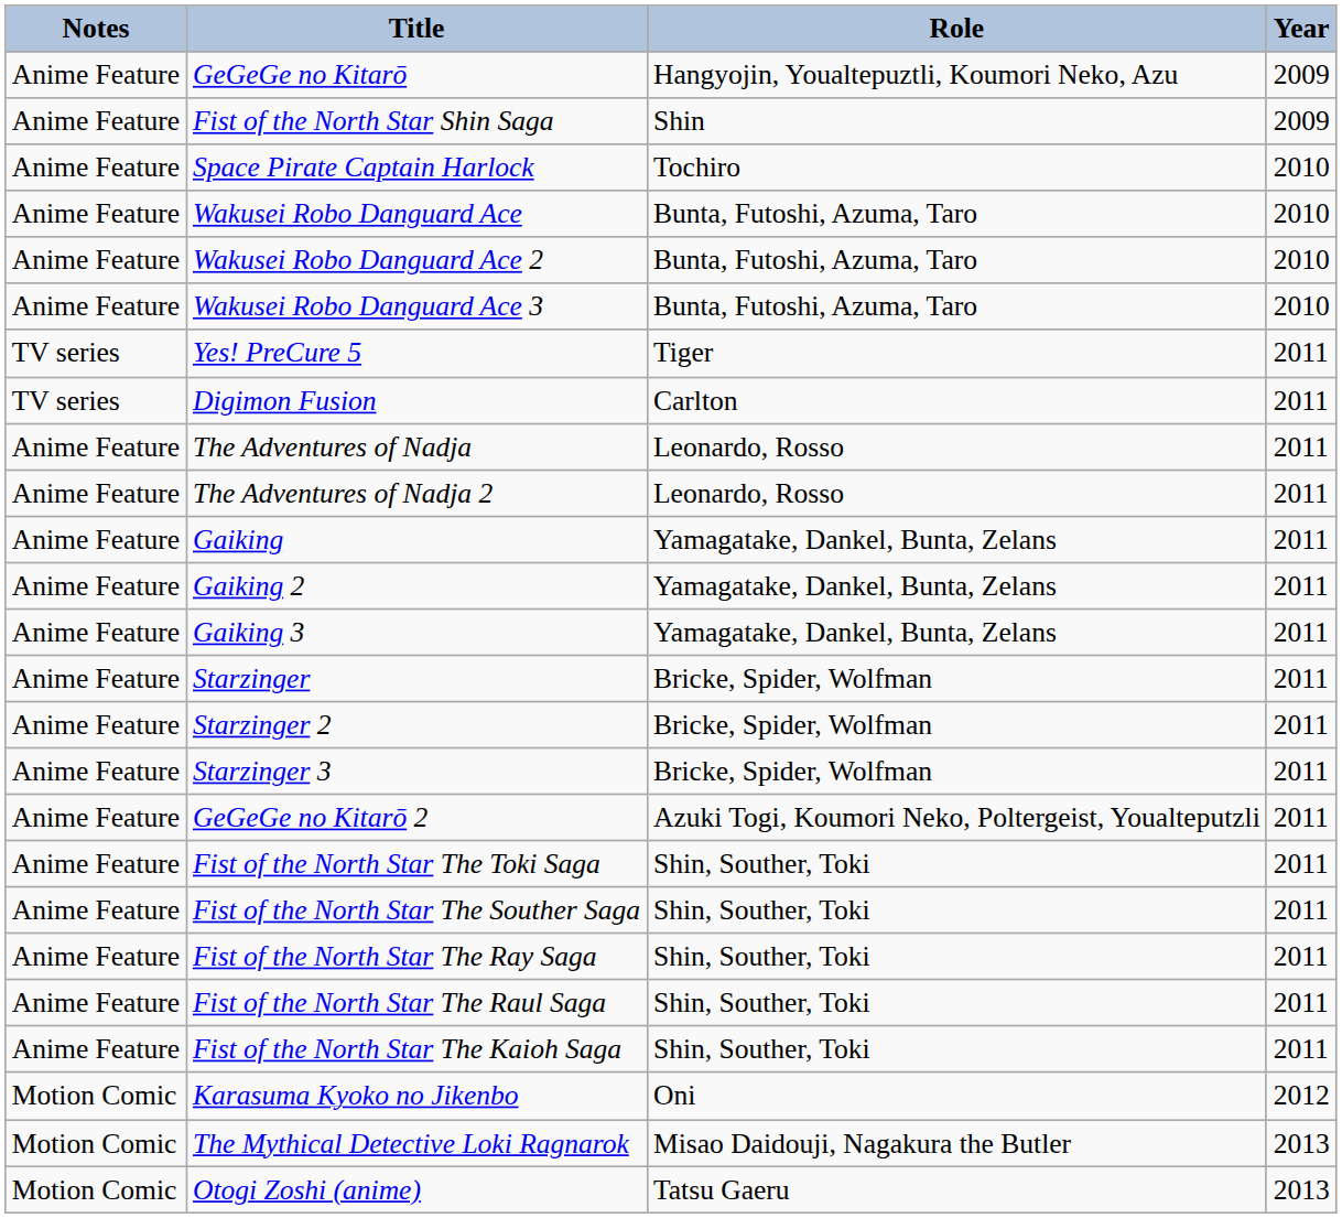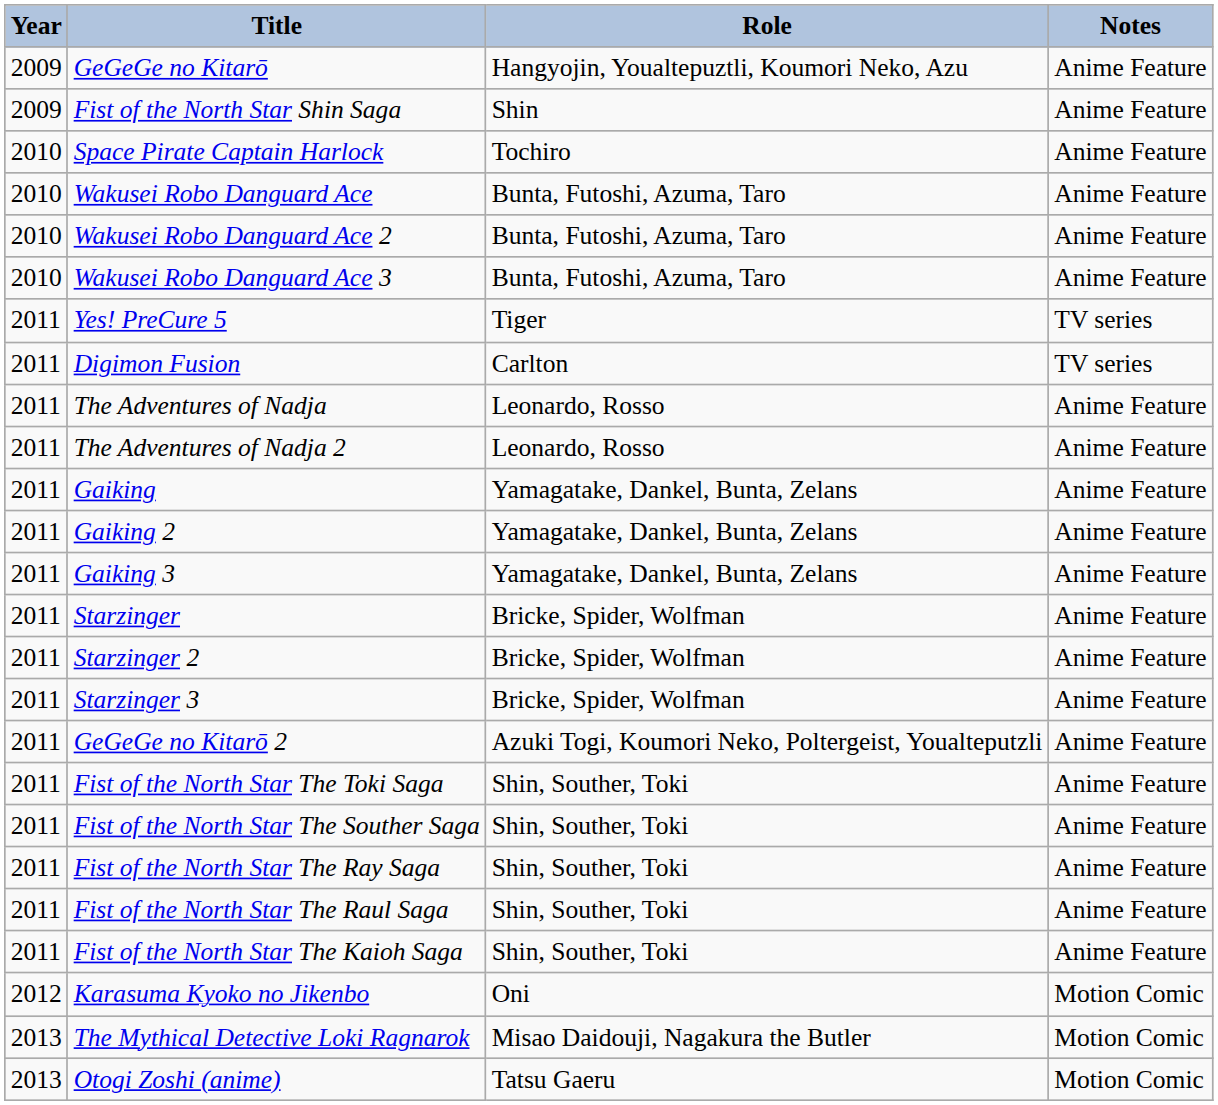columns swapped: Year <-> Notes
